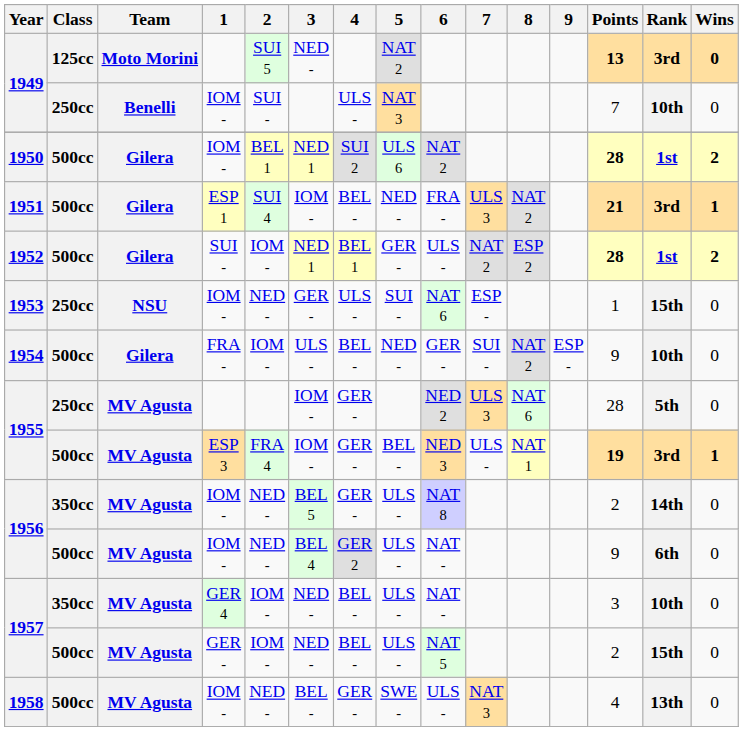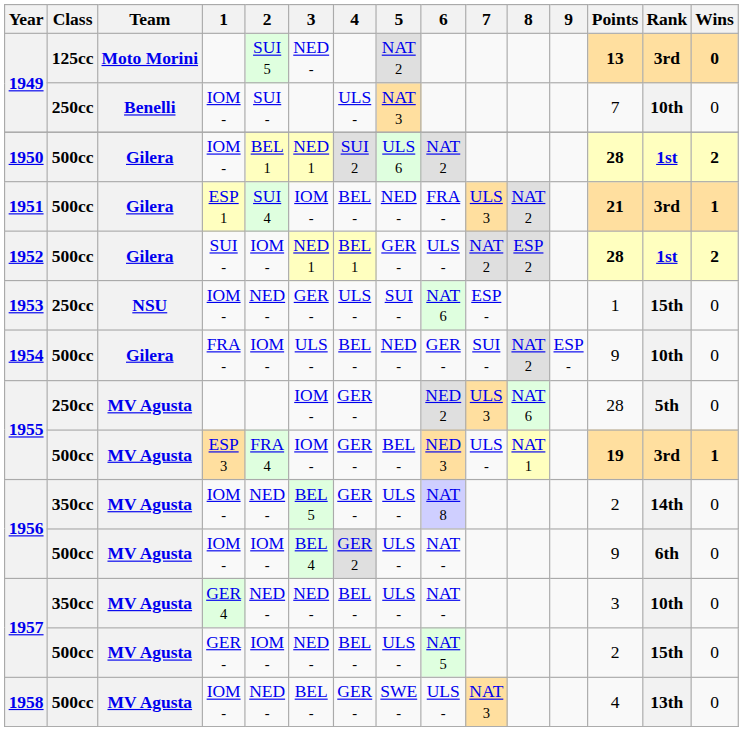1956 / 500cc | 2: NED - -> IOM -
1957 / 350cc | 2: IOM - -> NED -
